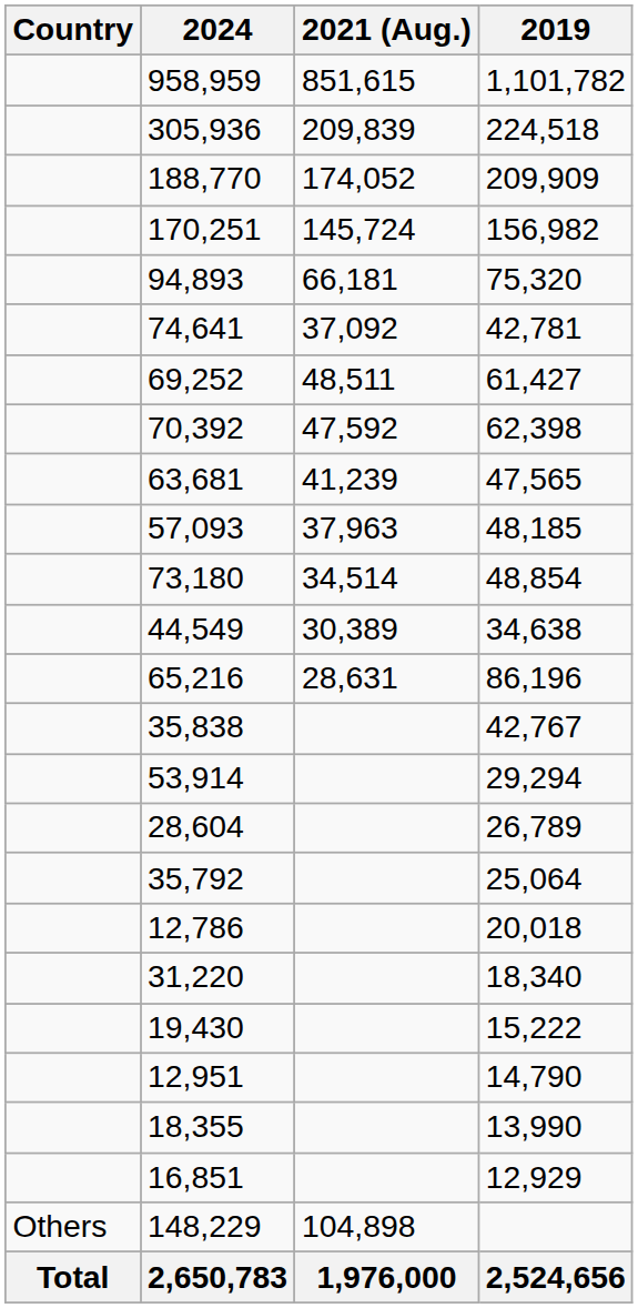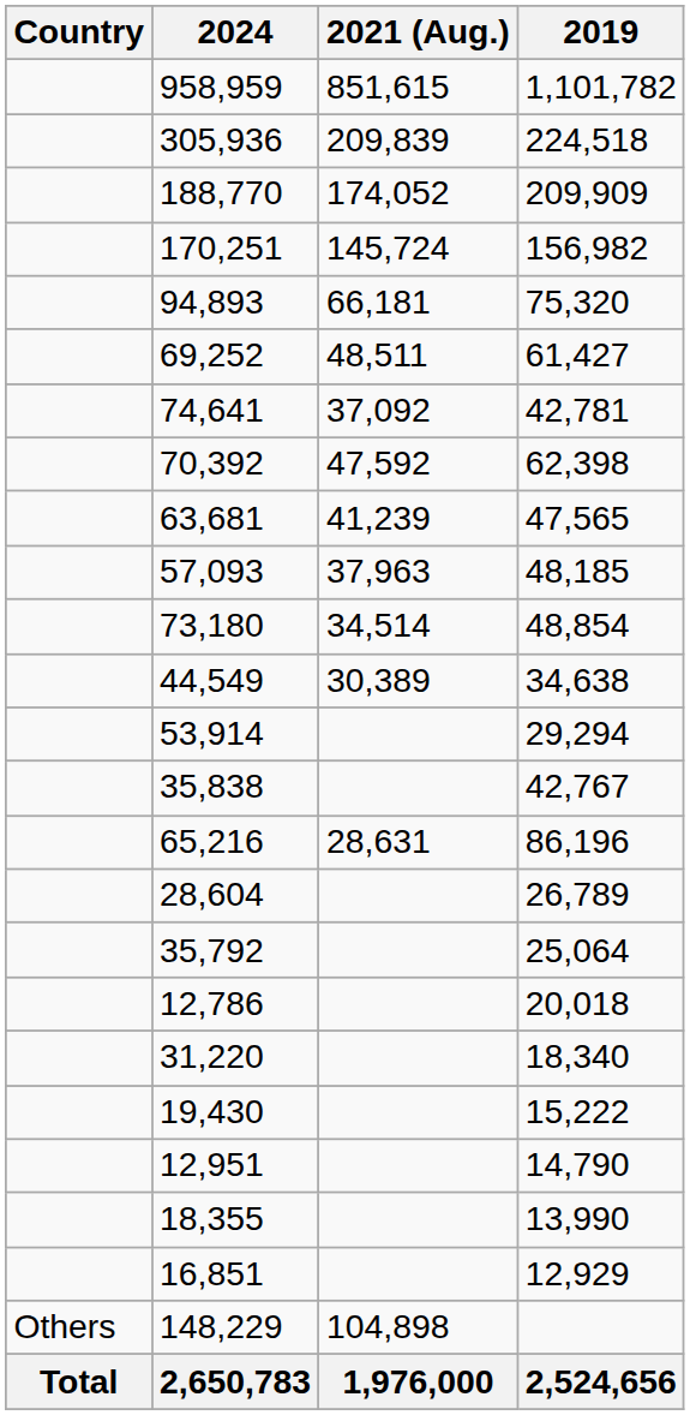rows swapped: 74,641 <-> 69,252
rows swapped: 65,216 <-> 53,914
